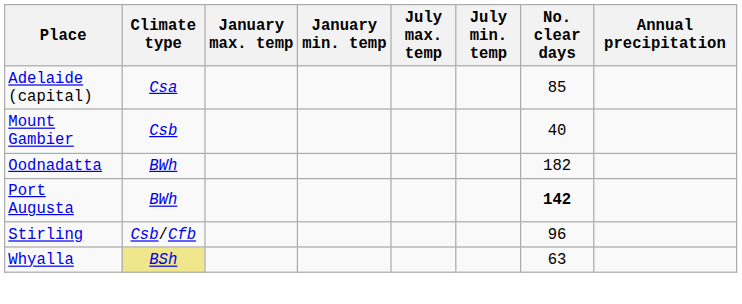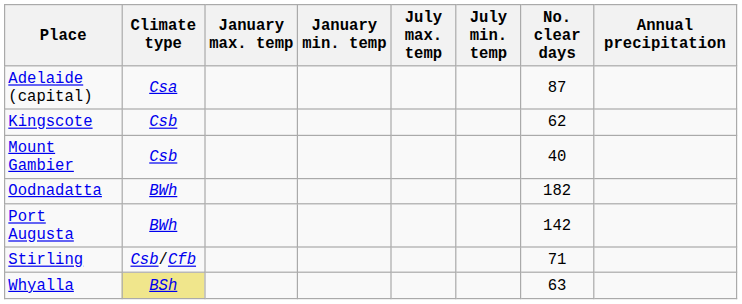Adelaide (capital) | No. clear days: 85 -> 87
+ row: Kingscote | Csb | 62
Port Augusta | No. clear days: bold -> normal
Stirling | No. clear days: 96 -> 71
